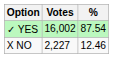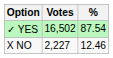✓ YES | Votes: 16,002 -> 16,502
